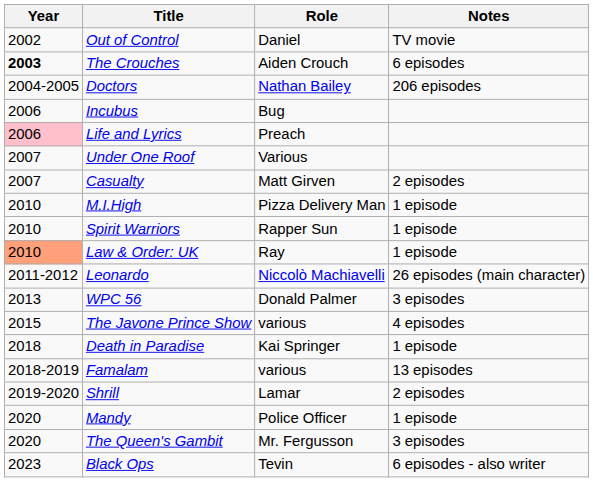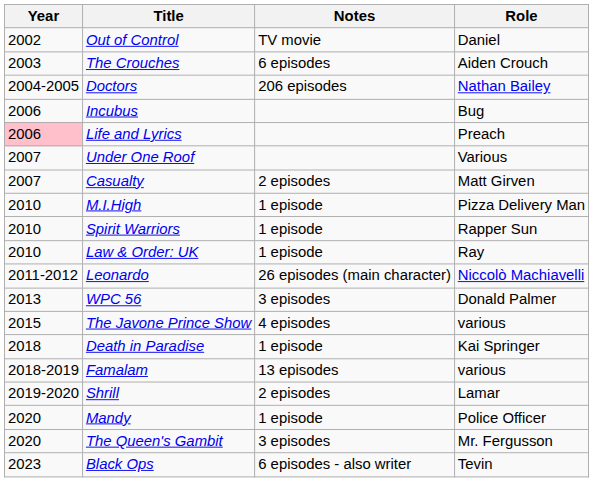columns swapped: Role <-> Notes
The Crouches | Year: bold -> normal
Law & Order: UK | Year: lightsalmon background -> no background
